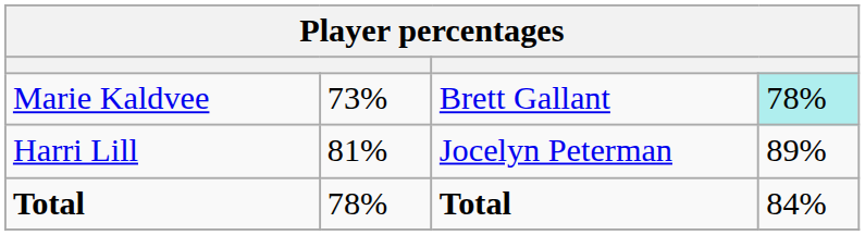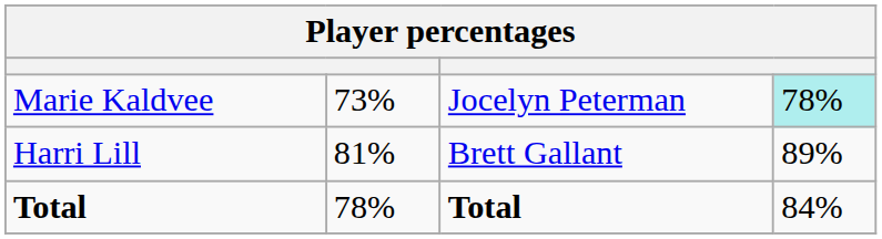Marie Kaldvee | column 3: Brett Gallant -> Jocelyn Peterman
Harri Lill | column 3: Jocelyn Peterman -> Brett Gallant
